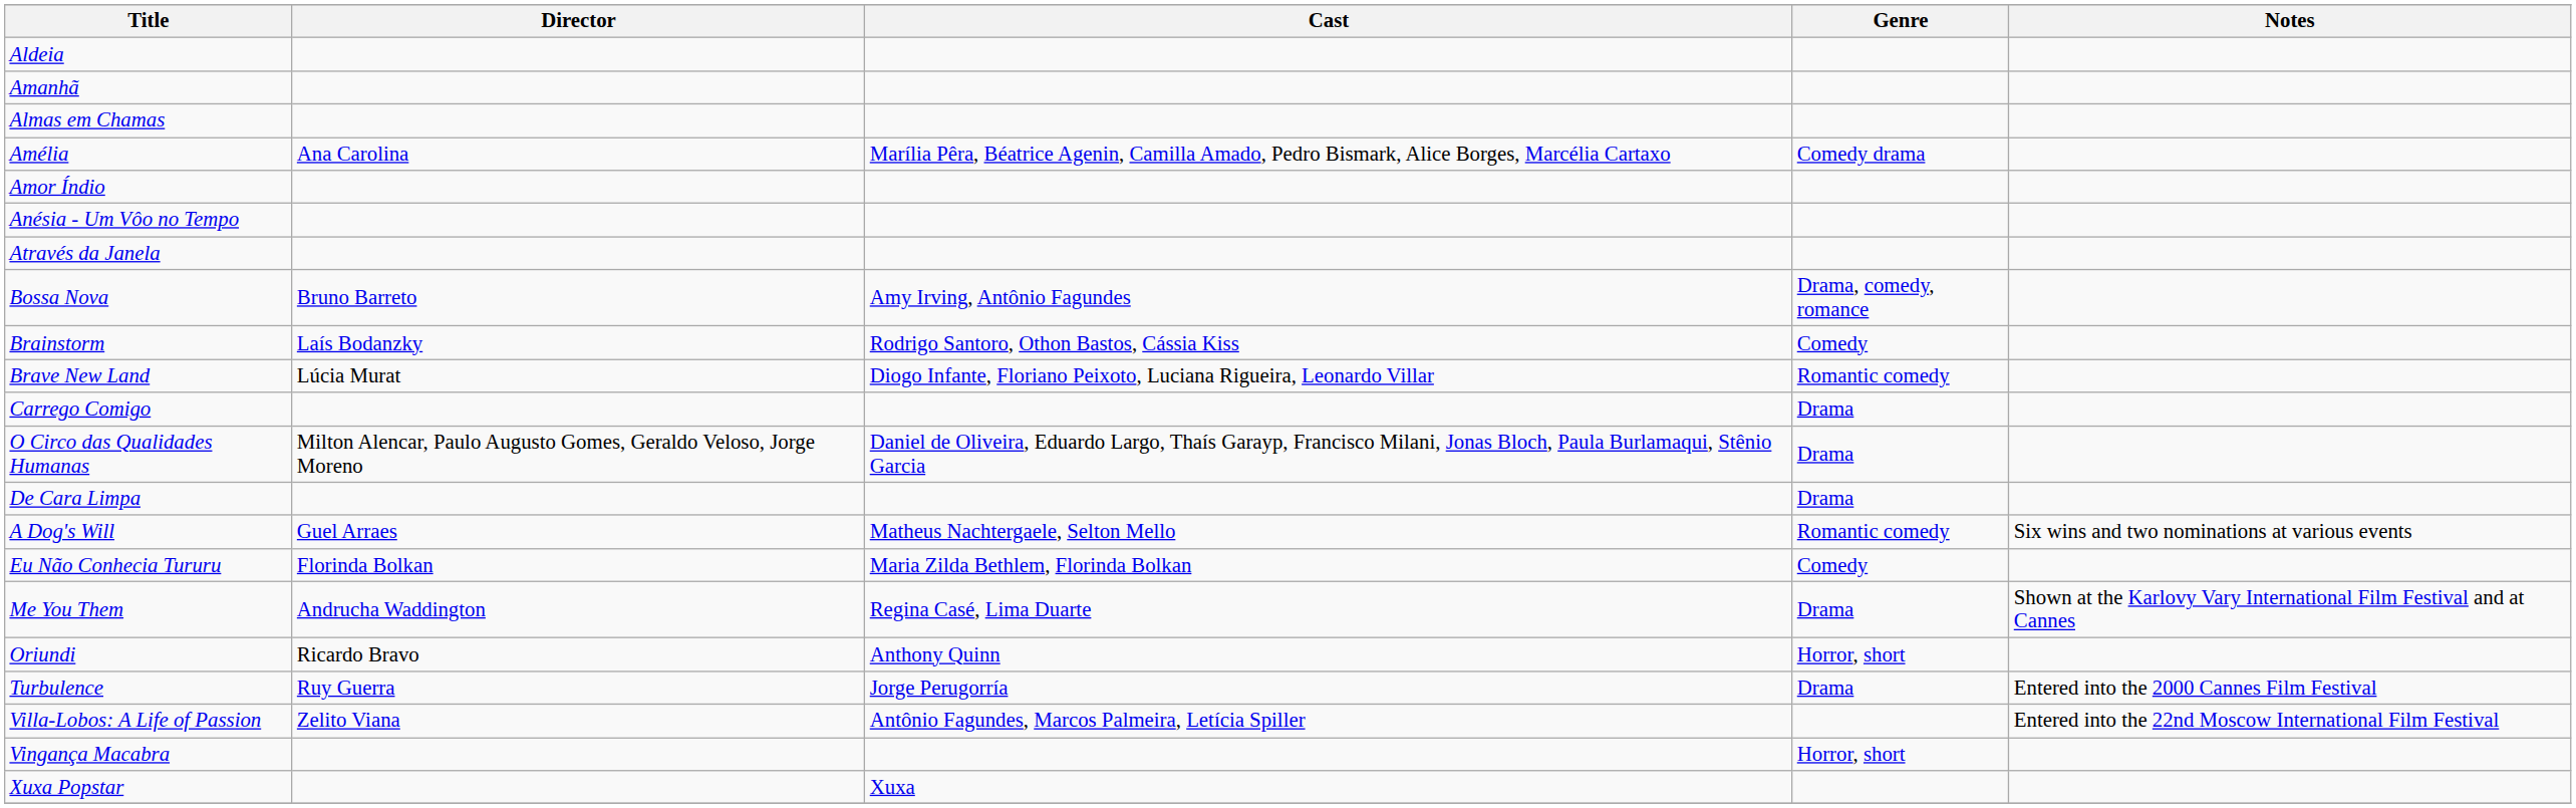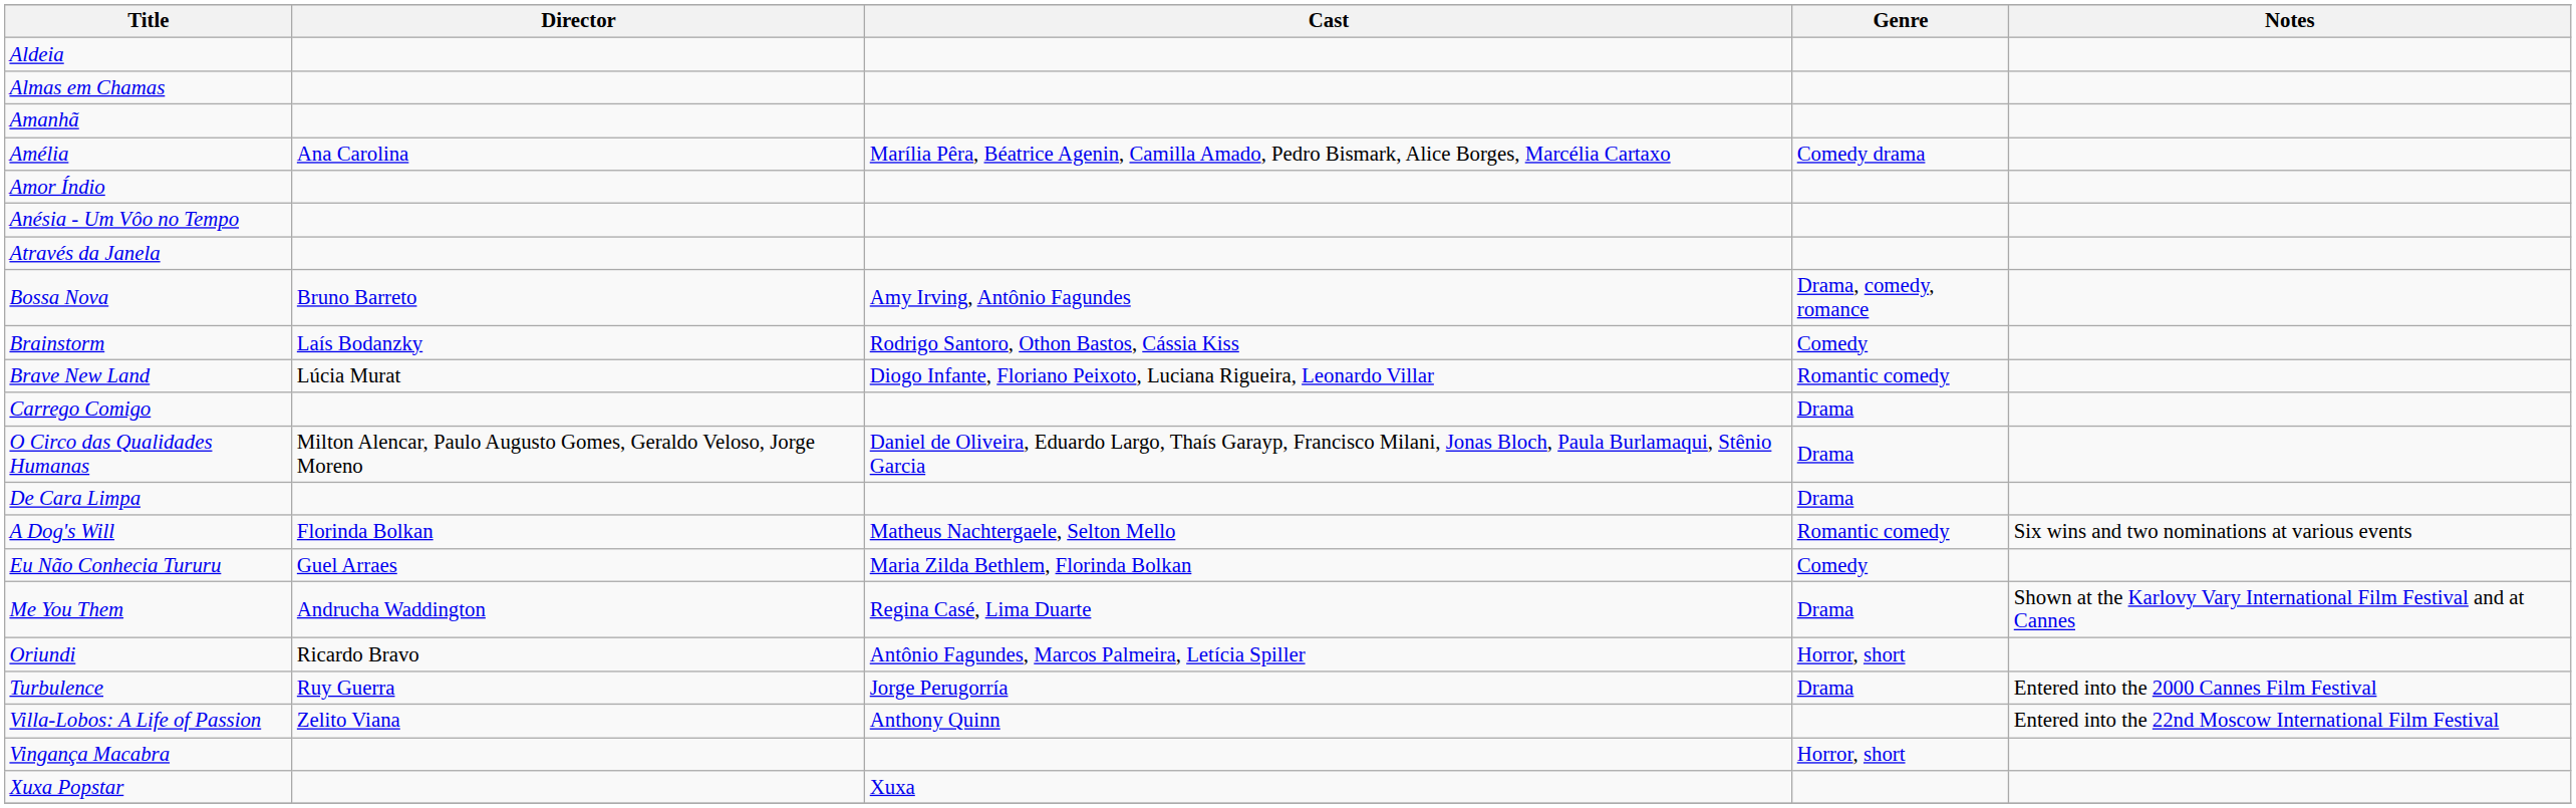rows swapped: Almas em Chamas <-> Amanhã
A Dog's Will | Director: Guel Arraes -> Florinda Bolkan
Eu Não Conhecia Tururu | Director: Florinda Bolkan -> Guel Arraes
Oriundi | Cast: Anthony Quinn -> Antônio Fagundes, Marcos Palmeira, Letícia Spiller
Villa-Lobos: A Life of Passion | Cast: Antônio Fagundes, Marcos Palmeira, Letícia Spiller -> Anthony Quinn
